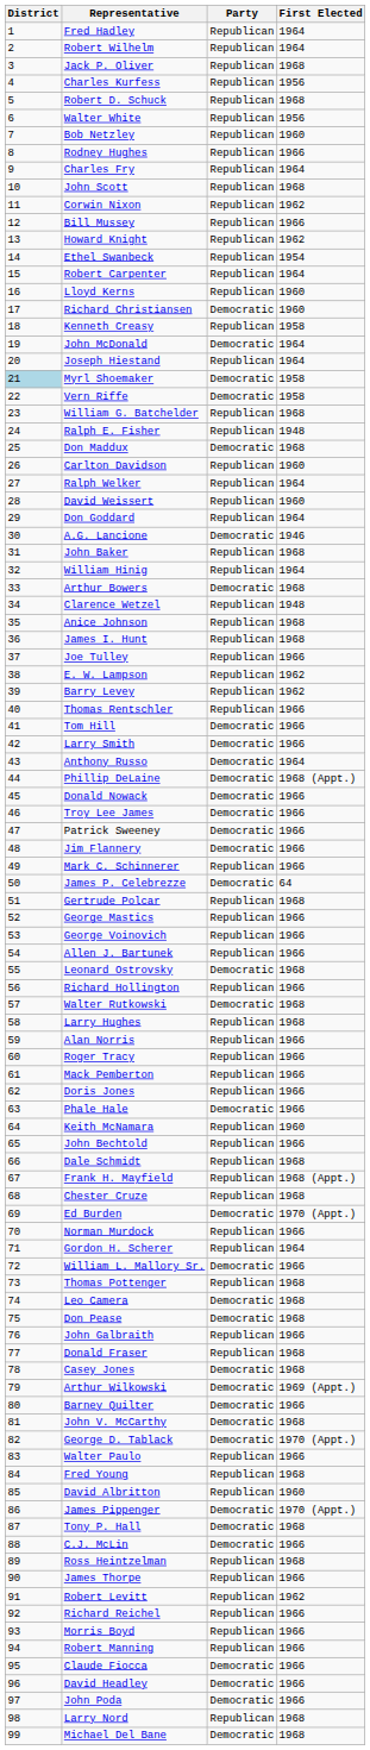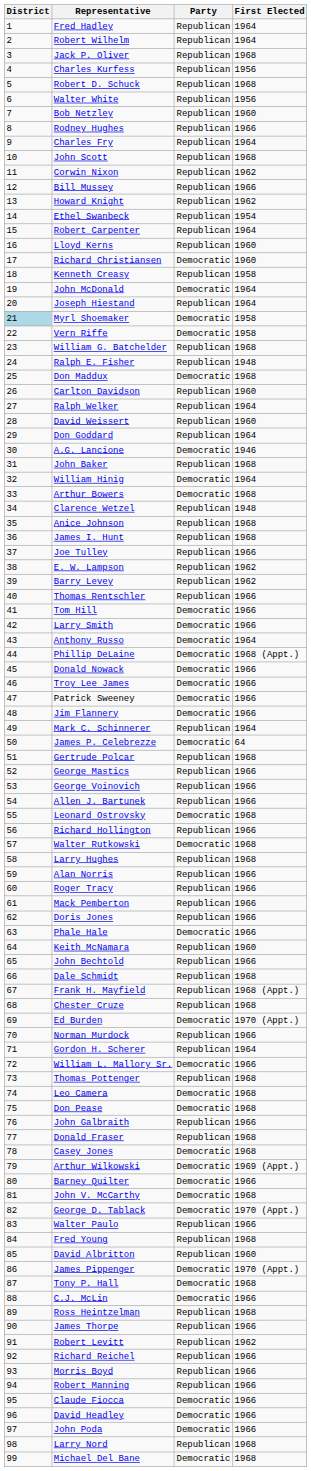William Hinig | Party: Republican -> Democratic
Mark C. Schinnerer | First Elected: 1966 -> 1964
